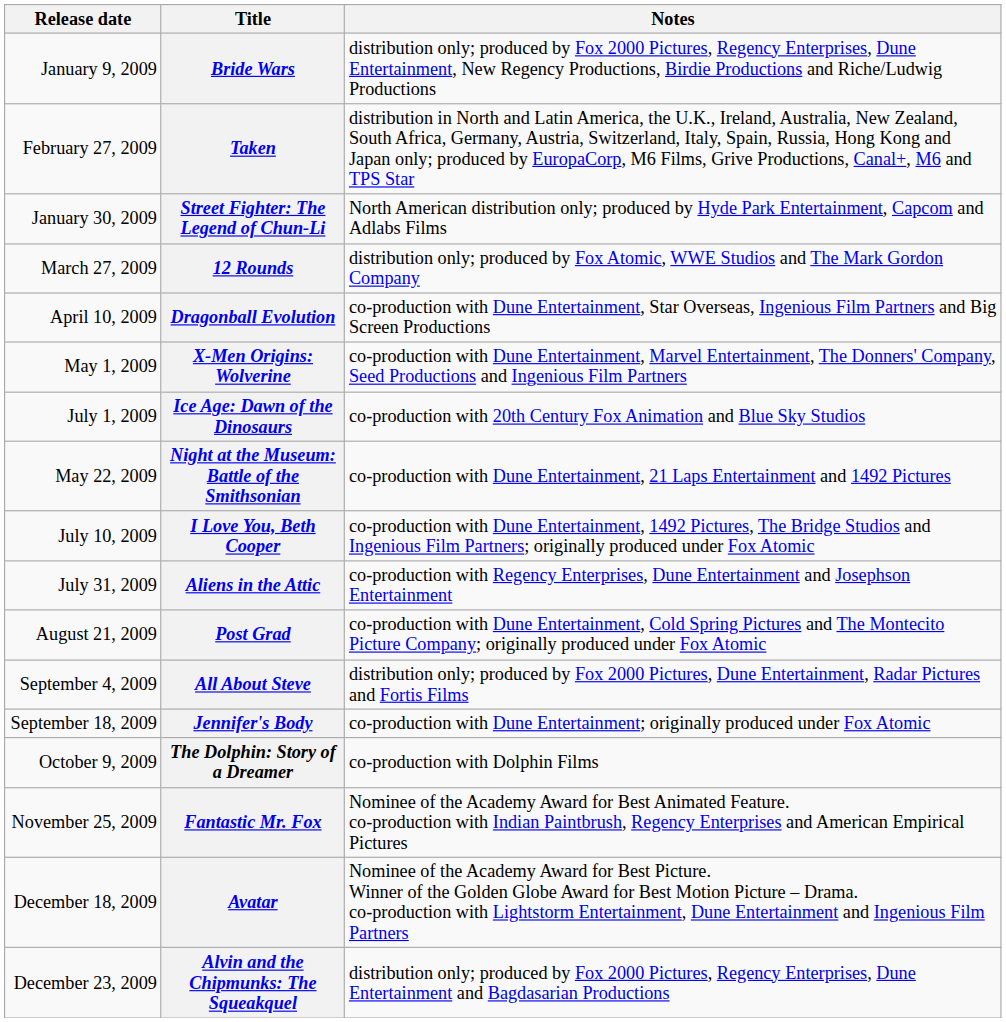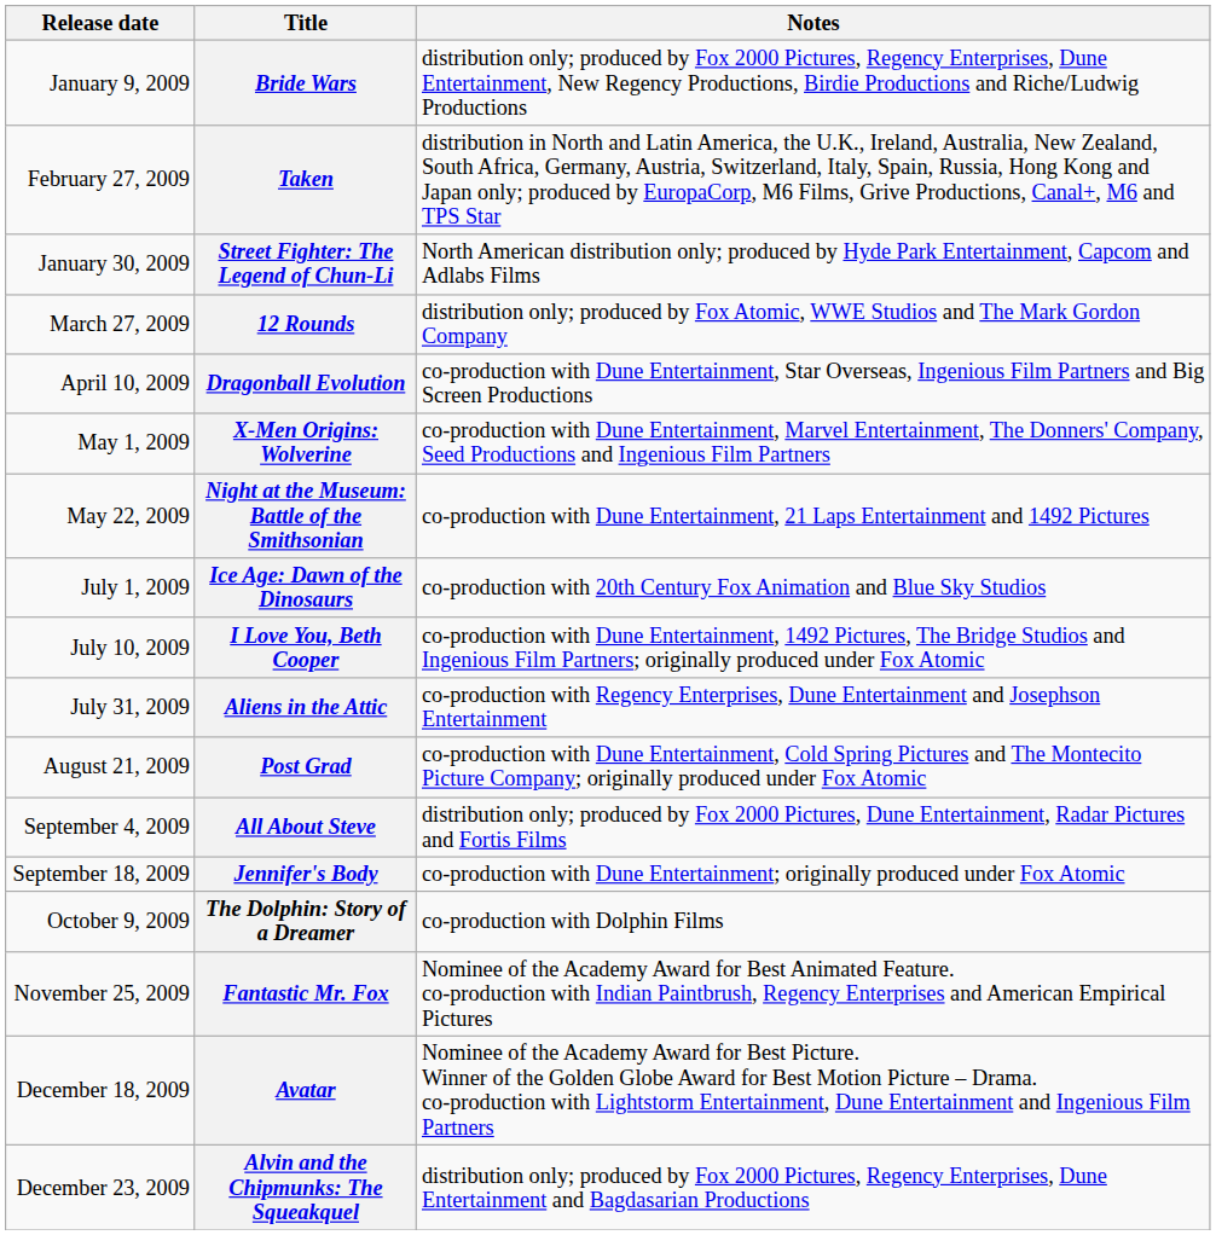rows swapped: Night at the Museum: Battle of the Smithsonian <-> Ice Age: Dawn of the Dinosaurs
